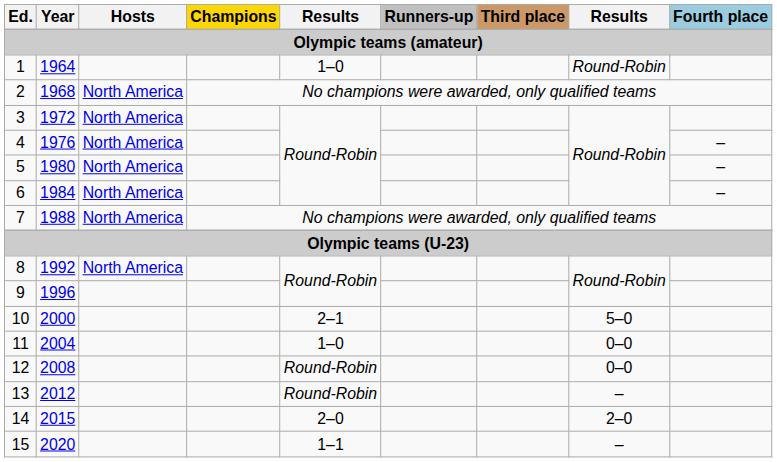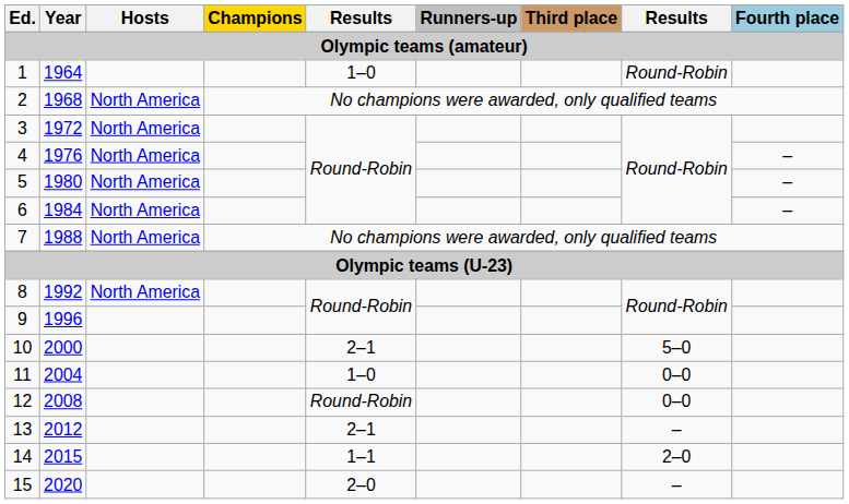13 | column 5: Round-Robin -> 2–1
14 | column 5: 2–0 -> 1–1
15 | column 5: 1–1 -> 2–0
